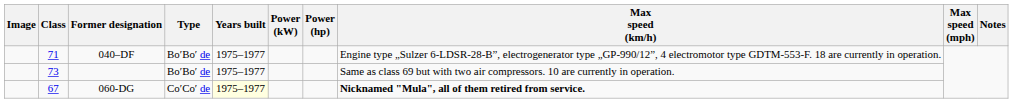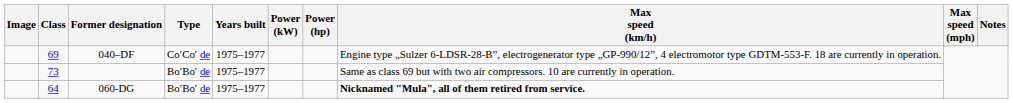040–DF | Class: 71 -> 69
040–DF | Type: Bo′Bo′ de -> Co′Co′ de
060-DG | Class: 67 -> 64
060-DG | Type: Co′Co′ de -> Bo′Bo′ de
060-DG | Years built: lightyellow background -> no background
